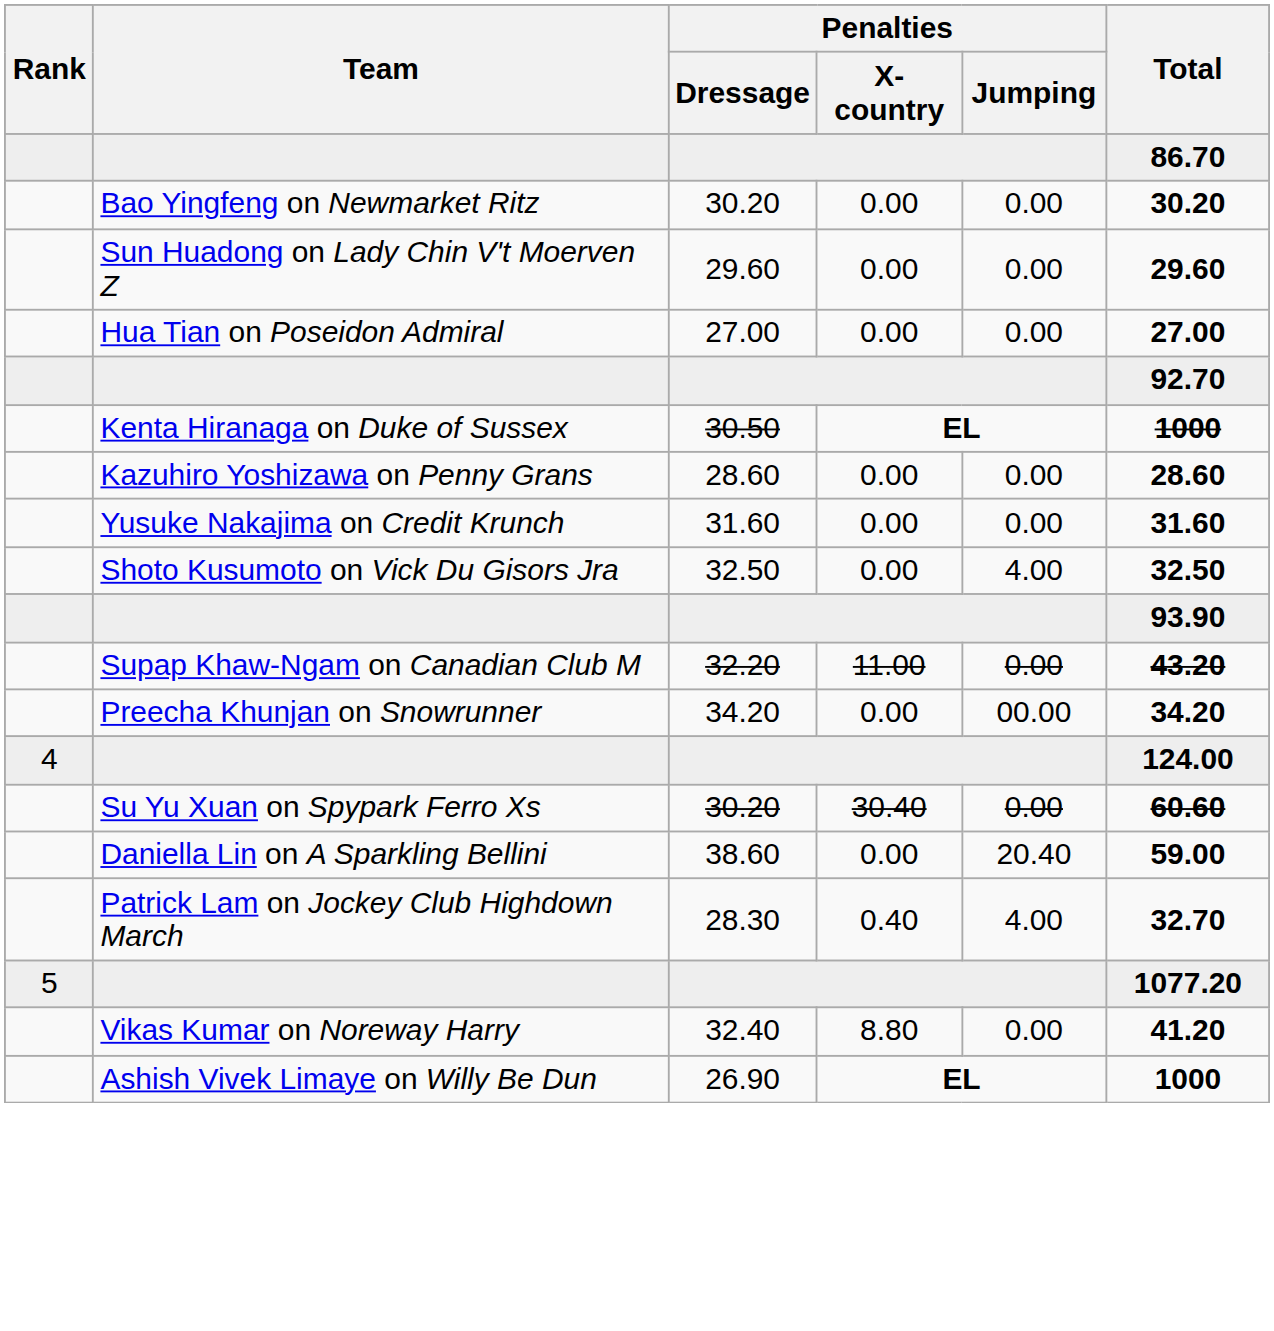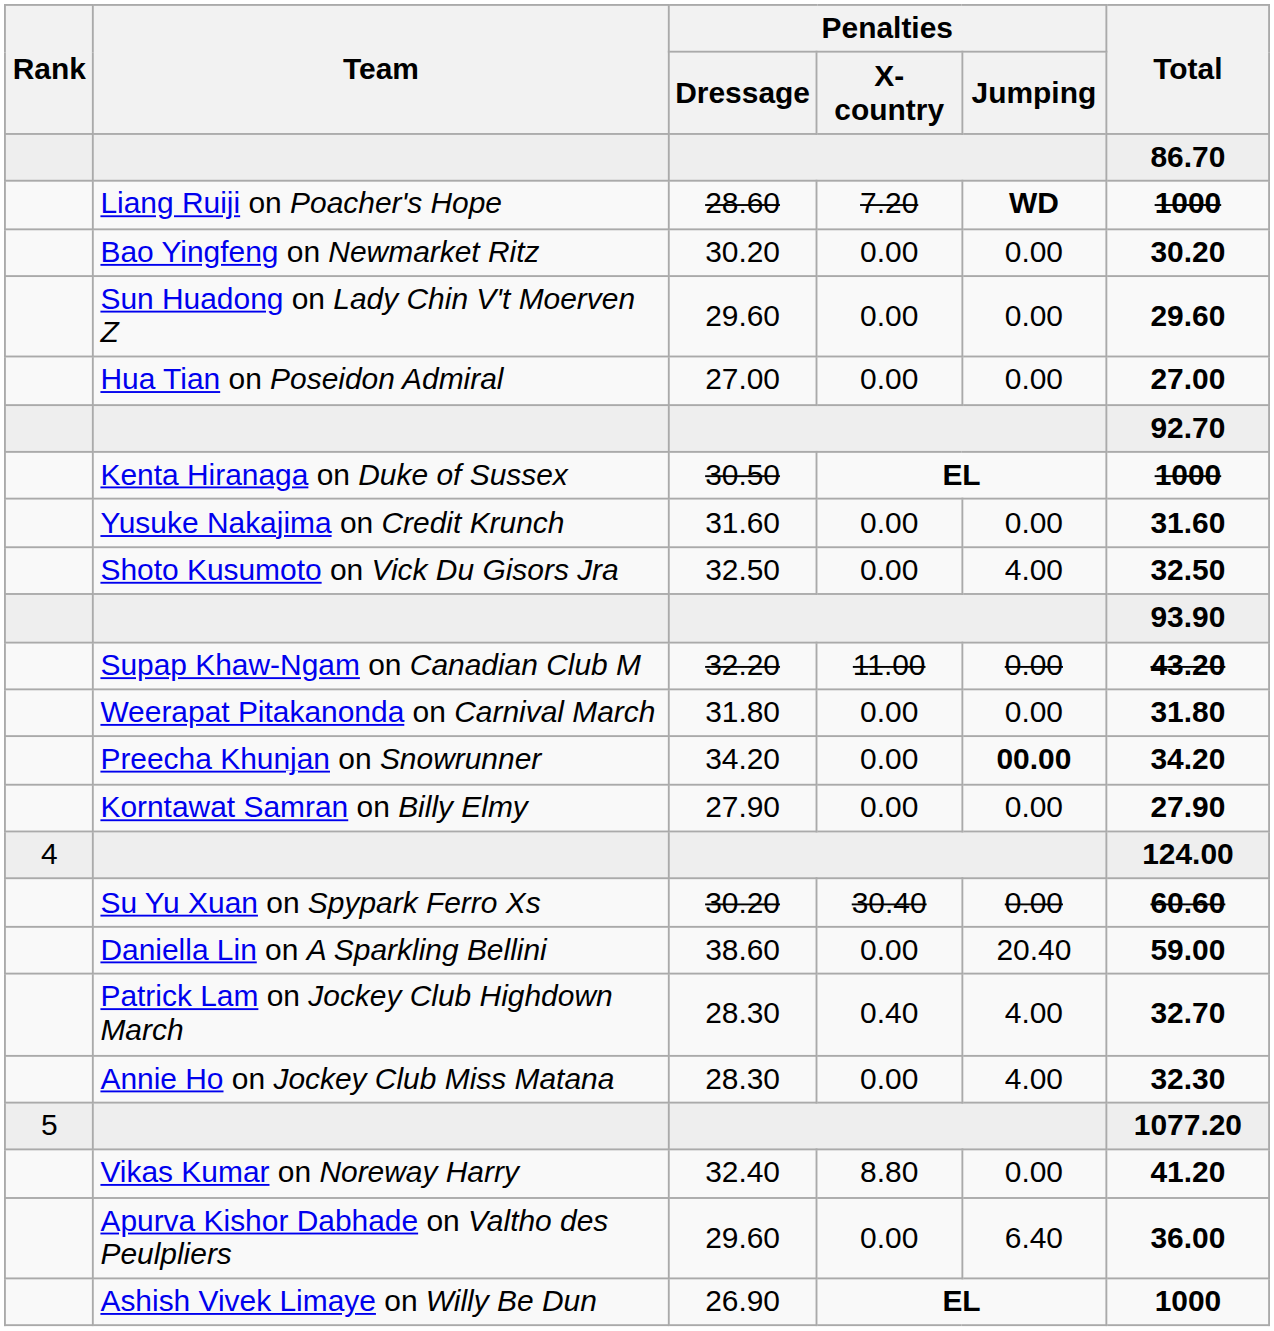+ row: Liang Ruiji on Poacher's Hope | 28.60 | 7.20 | WD | 1000
- row: Kazuhiro Yoshizawa on Penny Grans | 28.60 | 0.00 | 0.00 | 28.60
+ row: Weerapat Pitakanonda on Carnival March | 31.80 | 0.00 | 0.00 | 31.80
Preecha Khunjan on Snowrunner | Penalties / Jumping: normal -> bold
+ row: Korntawat Samran on Billy Elmy | 27.90 | 0.00 | 0.00 | 27.90
+ row: Annie Ho on Jockey Club Miss Matana | 28.30 | 0.00 | 4.00 | 32.30
+ row: Apurva Kishor Dabhade on Valtho des Peulpliers | 29.60 | 0.00 | 6.40 | 36.00
